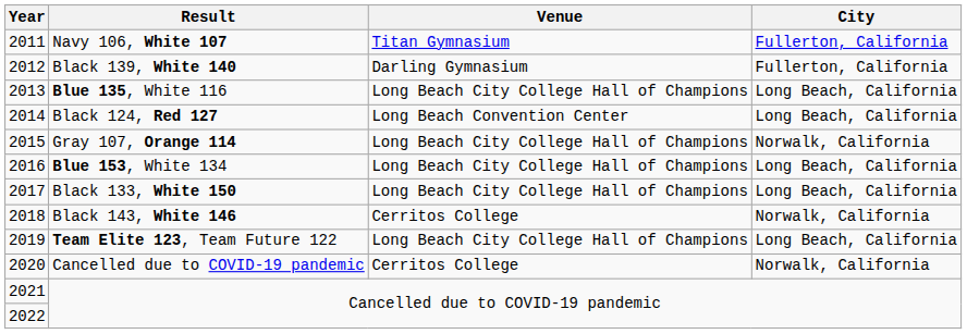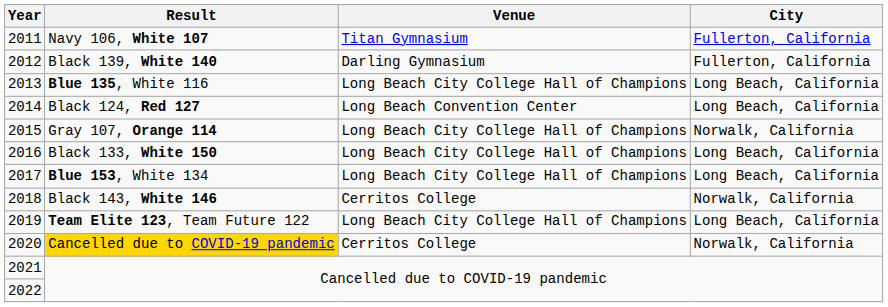2016 | Result: Blue 153, White 134 -> Black 133, White 150
2017 | Result: Black 133, White 150 -> Blue 153, White 134
2020 | Result: no background -> gold background
